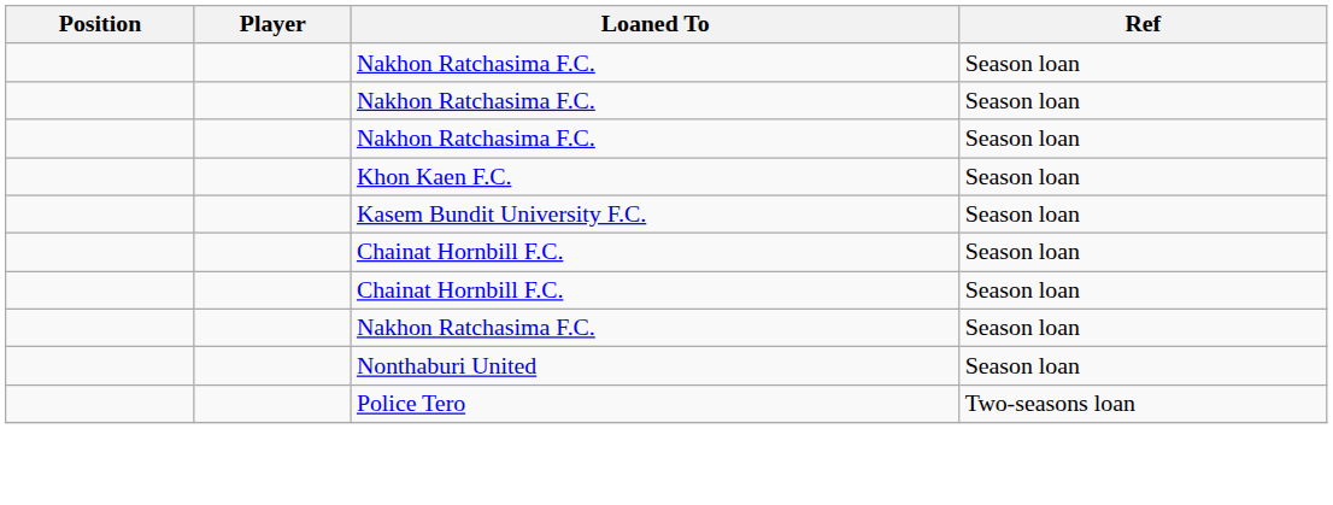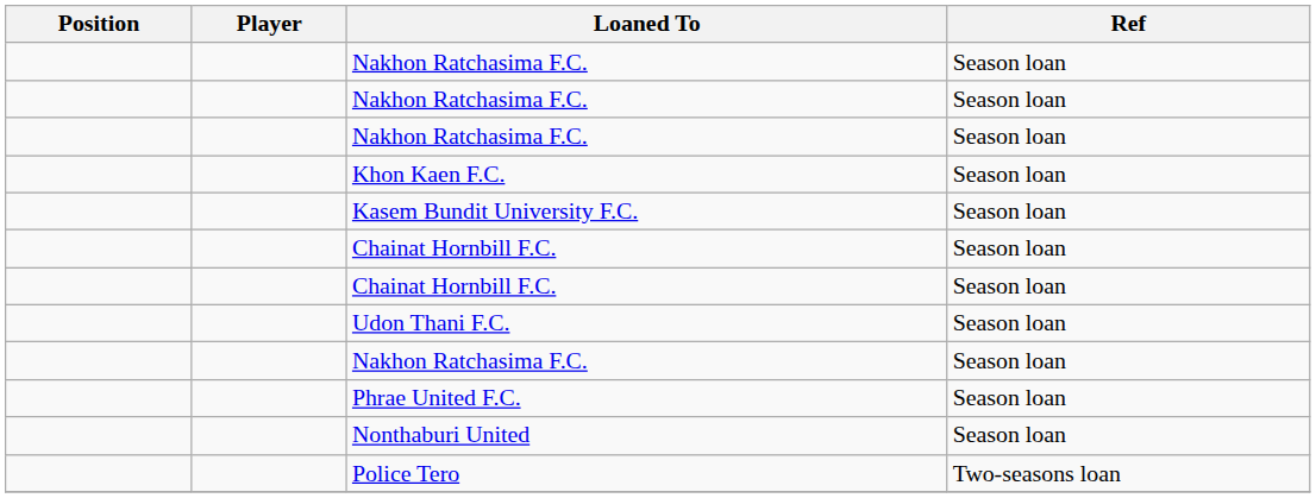+ row: Udon Thani F.C. | Season loan
+ row: Phrae United F.C. | Season loan
